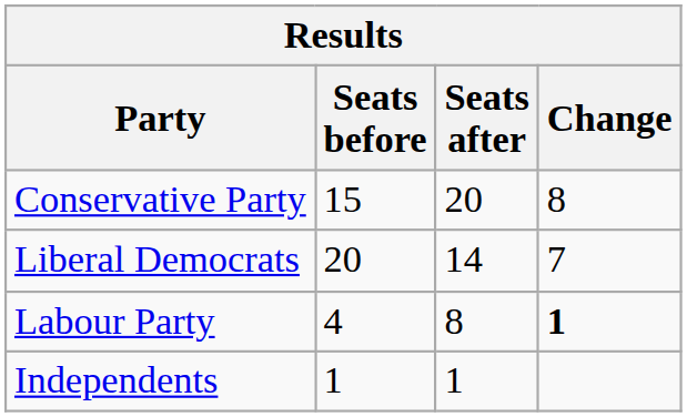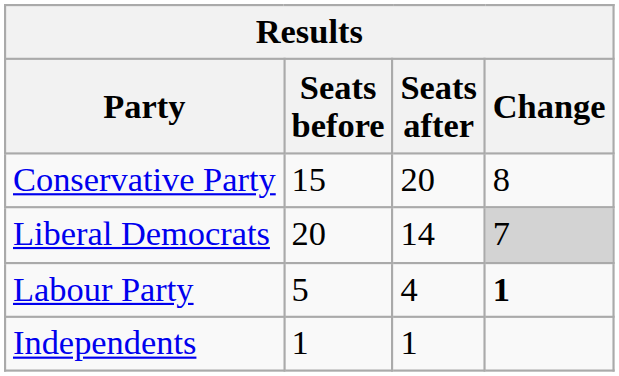Liberal Democrats | Change: no background -> lightgrey background
Labour Party | Seats before: 4 -> 5
Labour Party | Seats after: 8 -> 4
